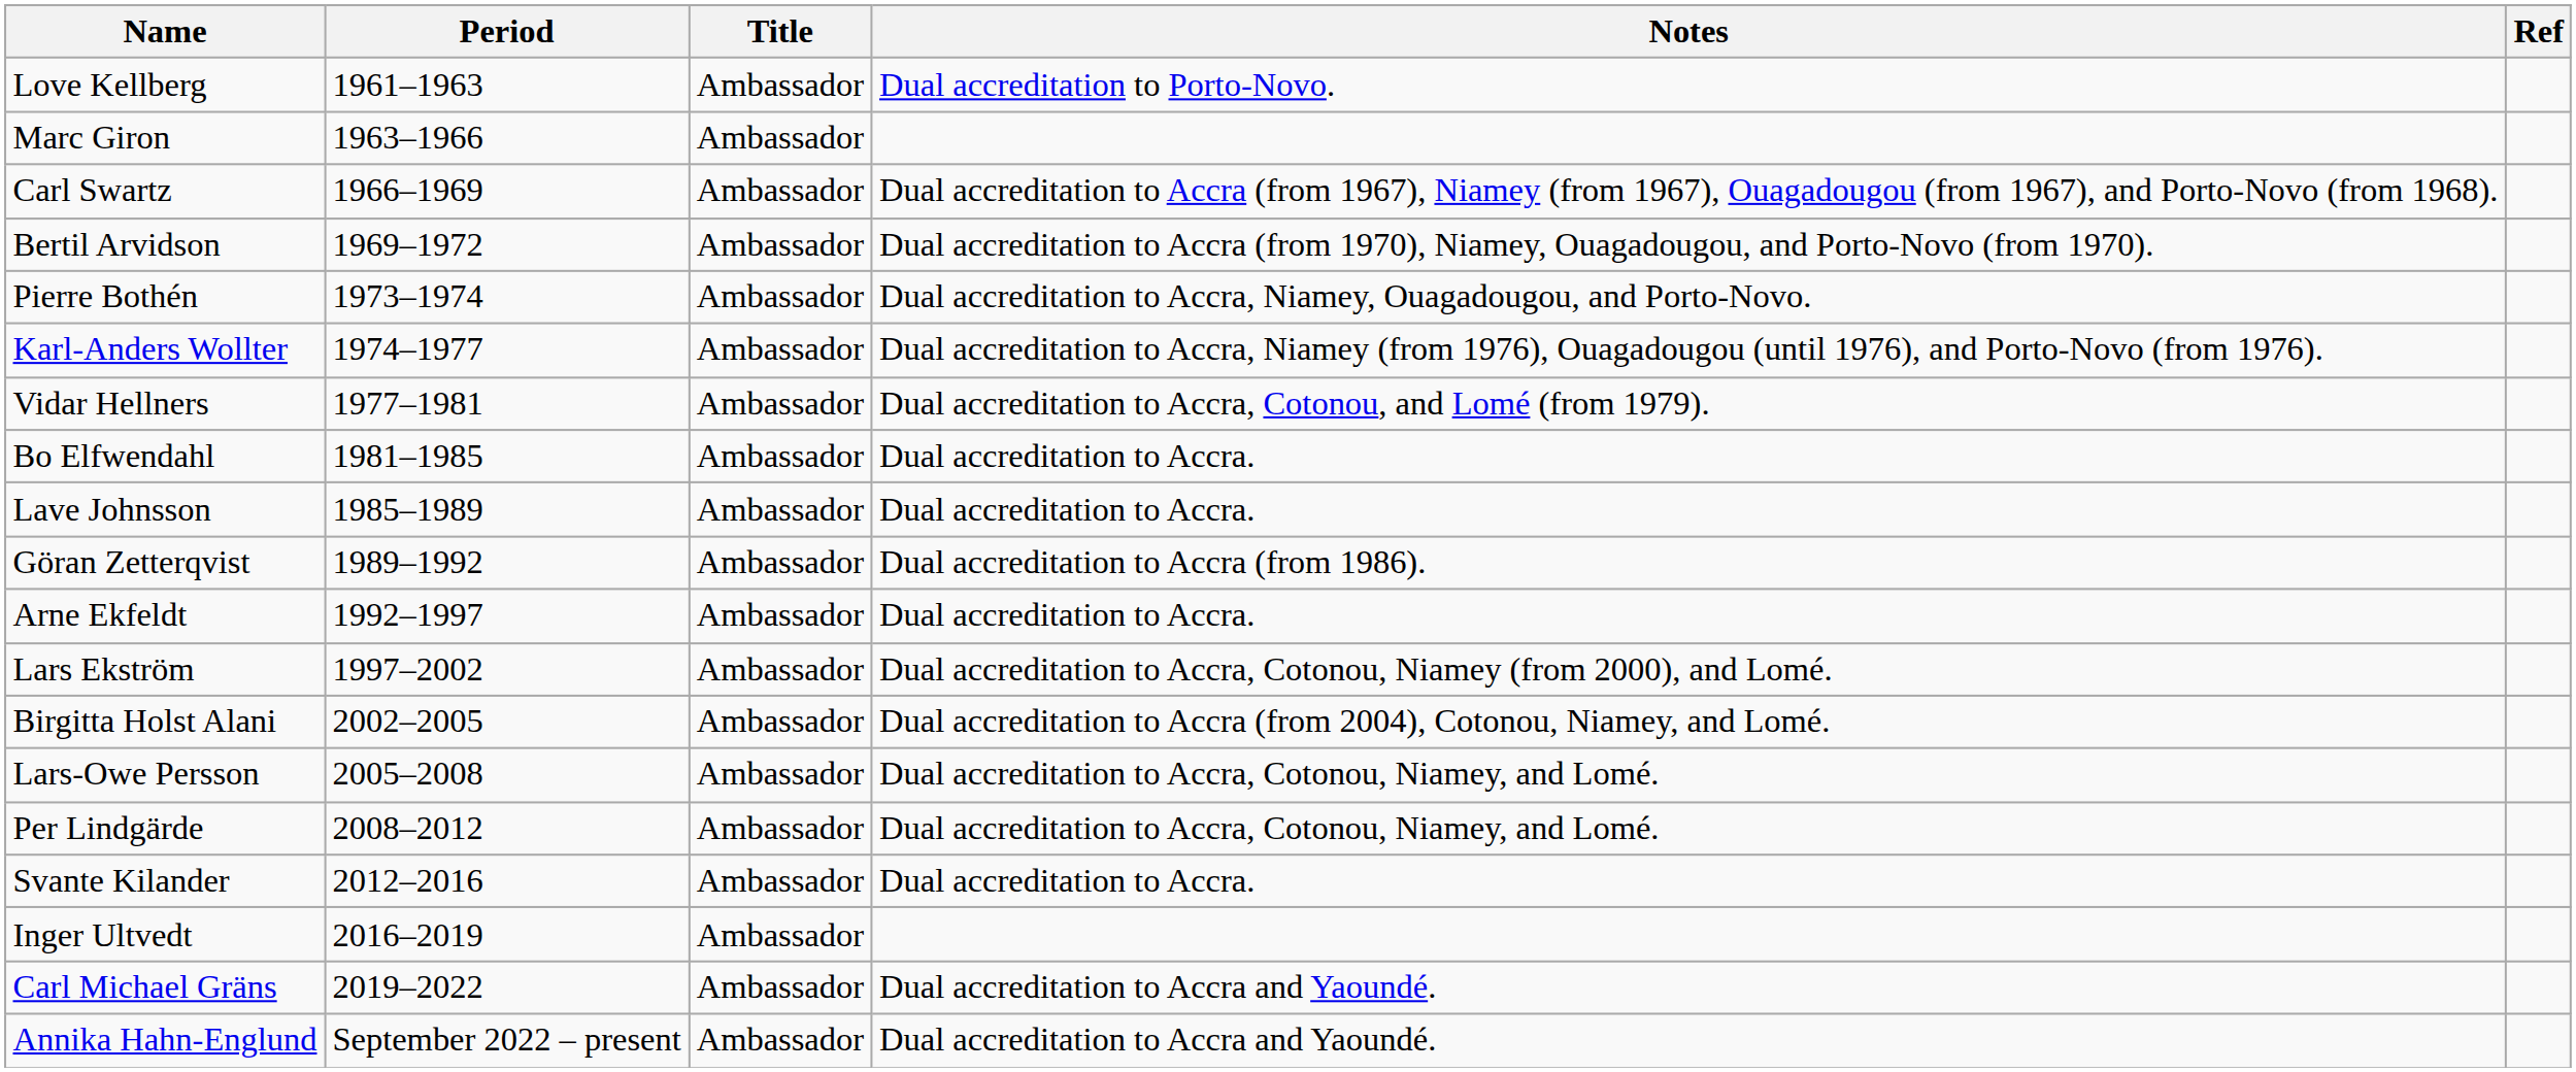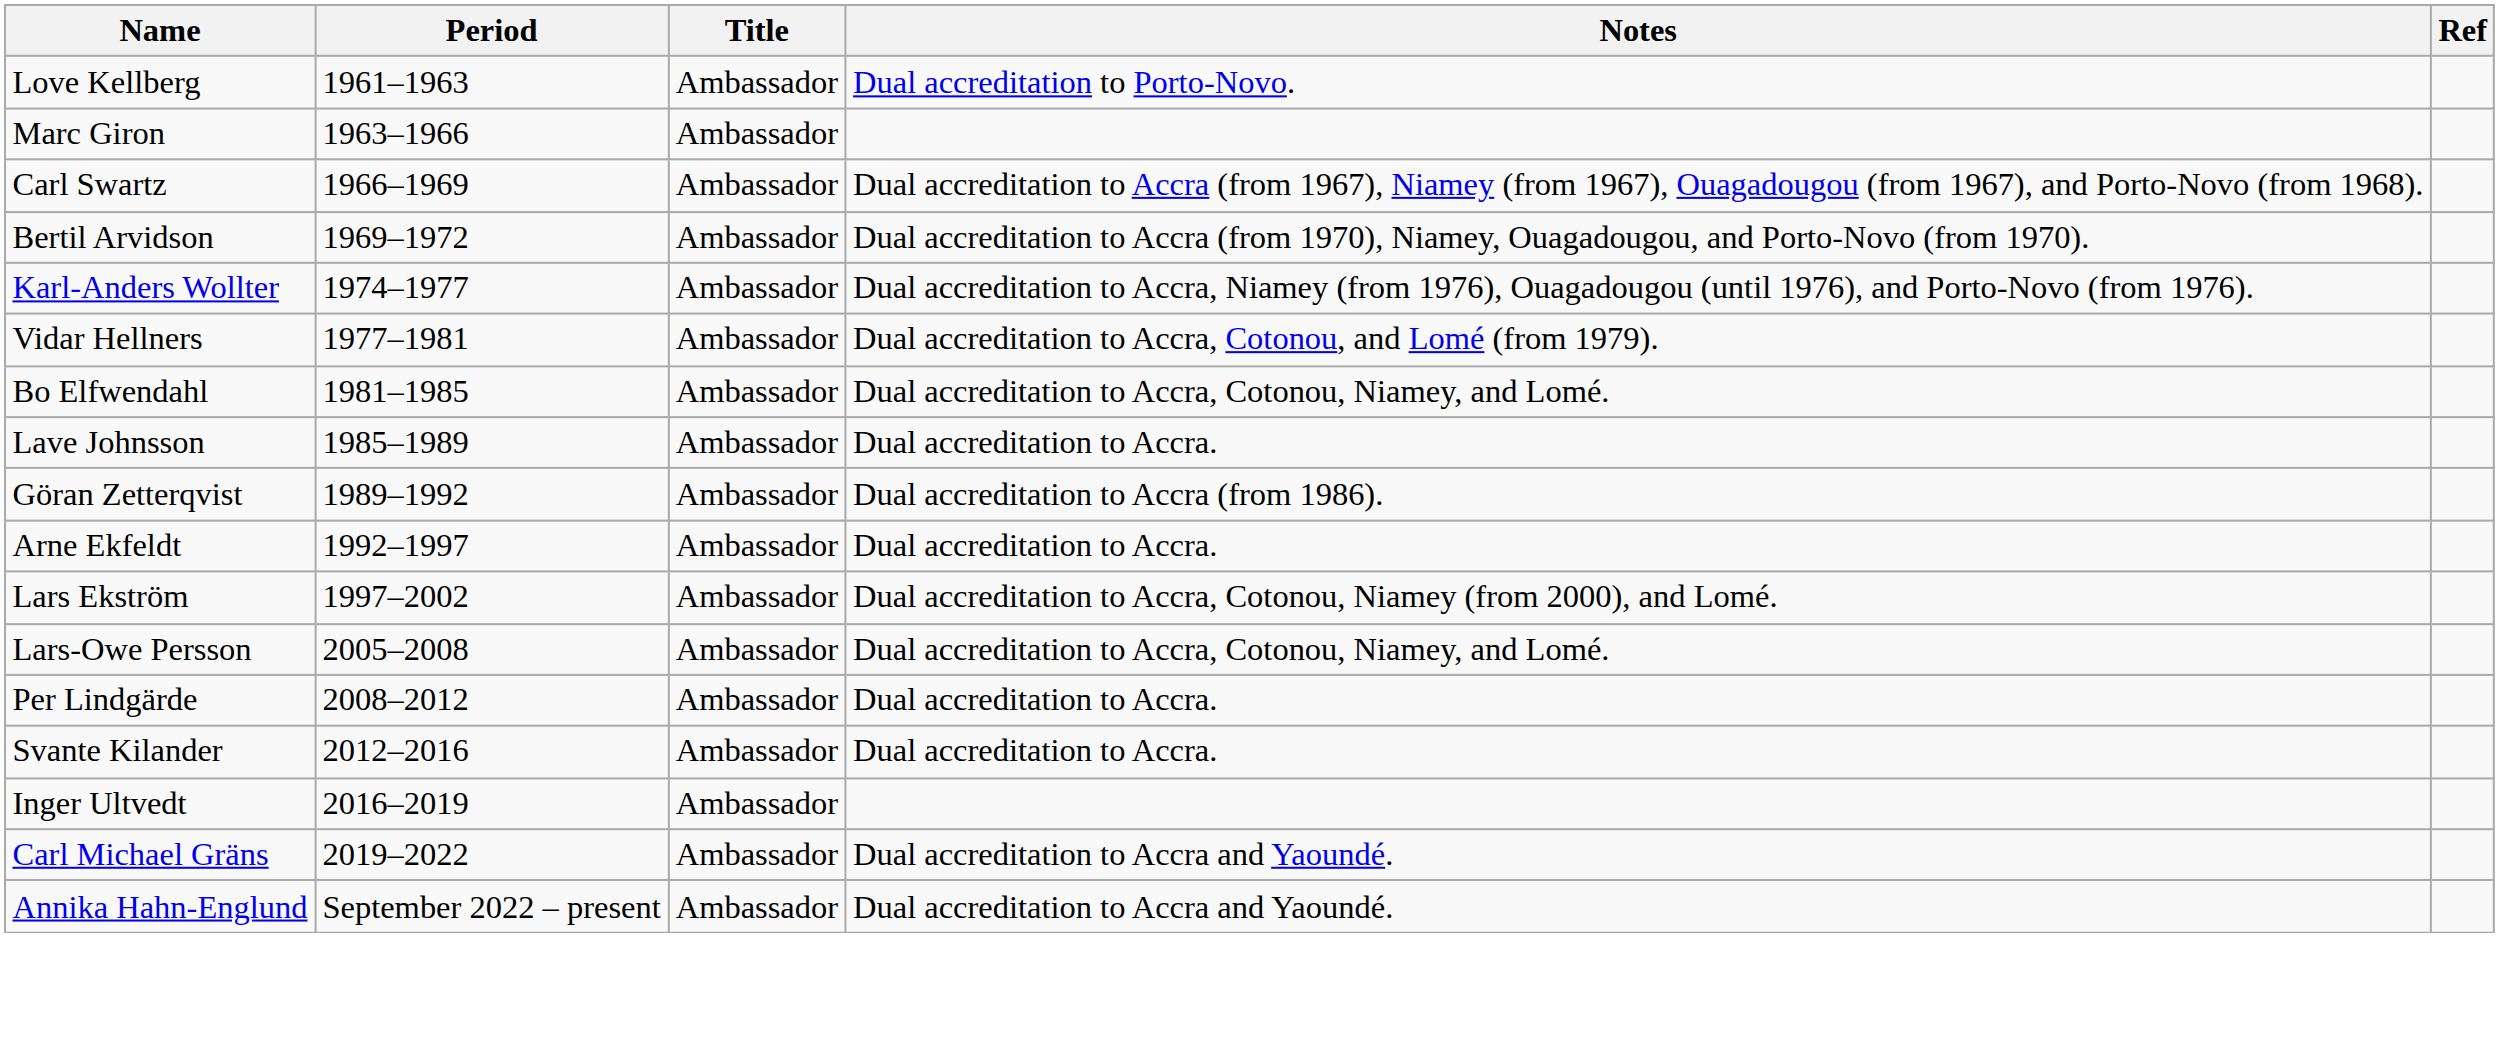- row: Pierre Bothén | 1973–1974 | Ambassador | Dual accreditation to Accra, Niamey, Ouagadougou, and Porto-Novo.
Bo Elfwendahl | Notes: Dual accreditation to Accra. -> Dual accreditation to Accra, Cotonou, Niamey, and Lomé.
- row: Birgitta Holst Alani | 2002–2005 | Ambassador | Dual accreditation to Accra (from 2004), Cotonou, Niamey, and Lomé.
Per Lindgärde | Notes: Dual accreditation to Accra, Cotonou, Niamey, and Lomé. -> Dual accreditation to Accra.
